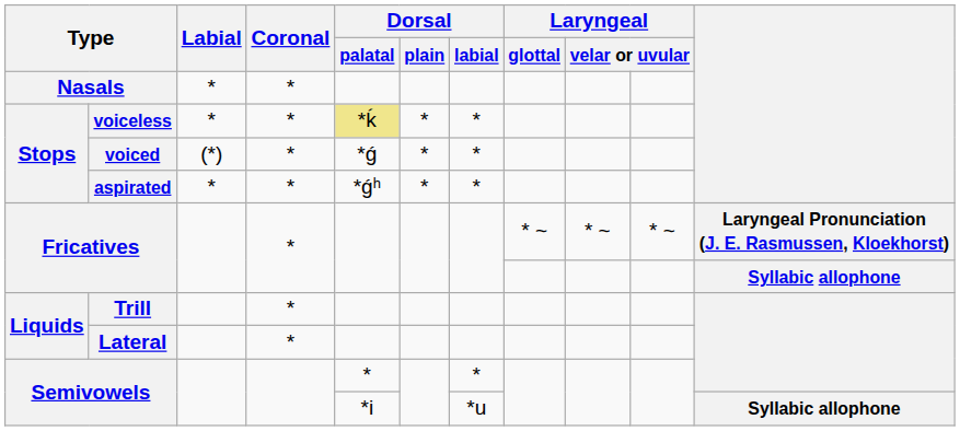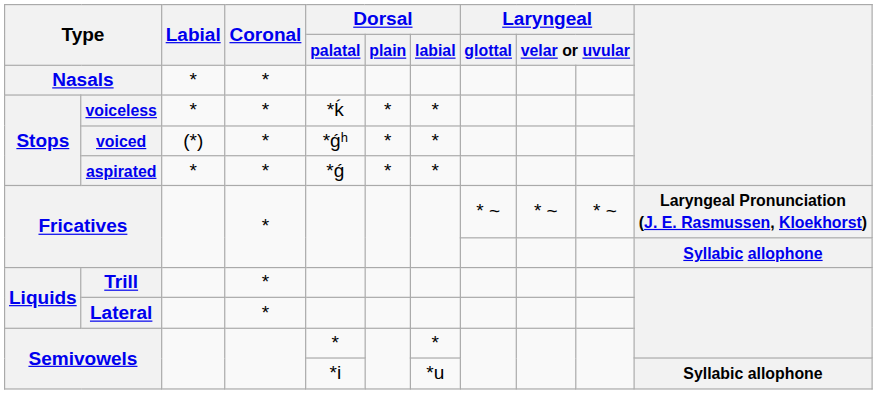voiceless | Dorsal / palatal: khaki background -> no background
voiced | Dorsal / palatal: *ǵ -> *ǵʰ
aspirated | Dorsal / palatal: *ǵʰ -> *ǵ
